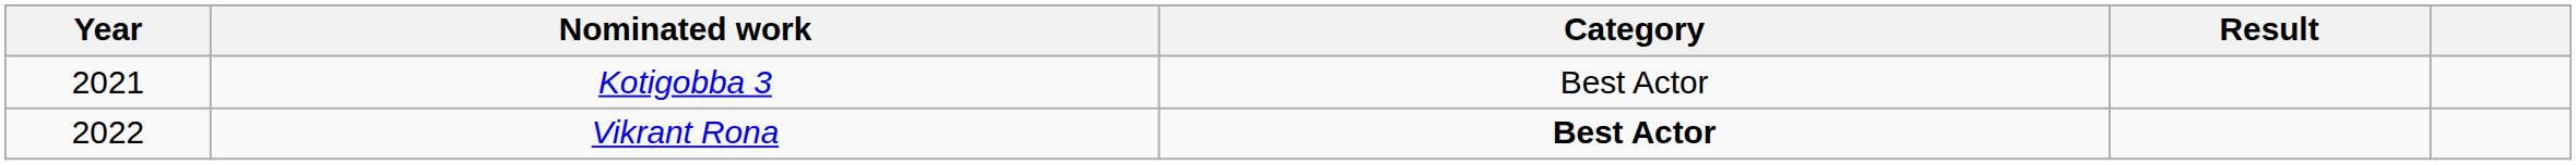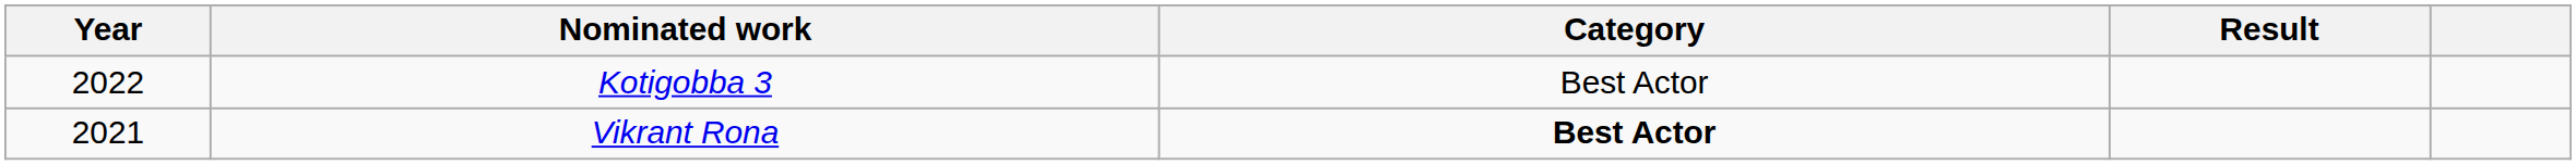Kotigobba 3 | Year: 2021 -> 2022
Vikrant Rona | Year: 2022 -> 2021
